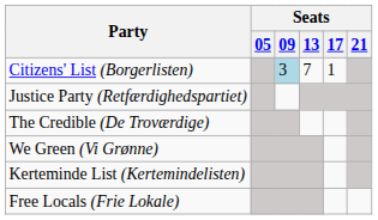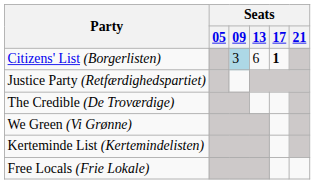Citizens' List (Borgerlisten) | Seats / 13: 7 -> 6
Citizens' List (Borgerlisten) | Seats / 17: normal -> bold
